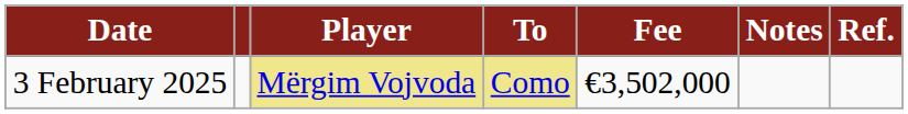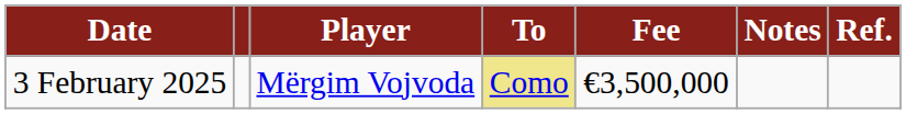3 February 2025 | Player: khaki background -> no background
3 February 2025 | Fee: €3,502,000 -> €3,500,000
